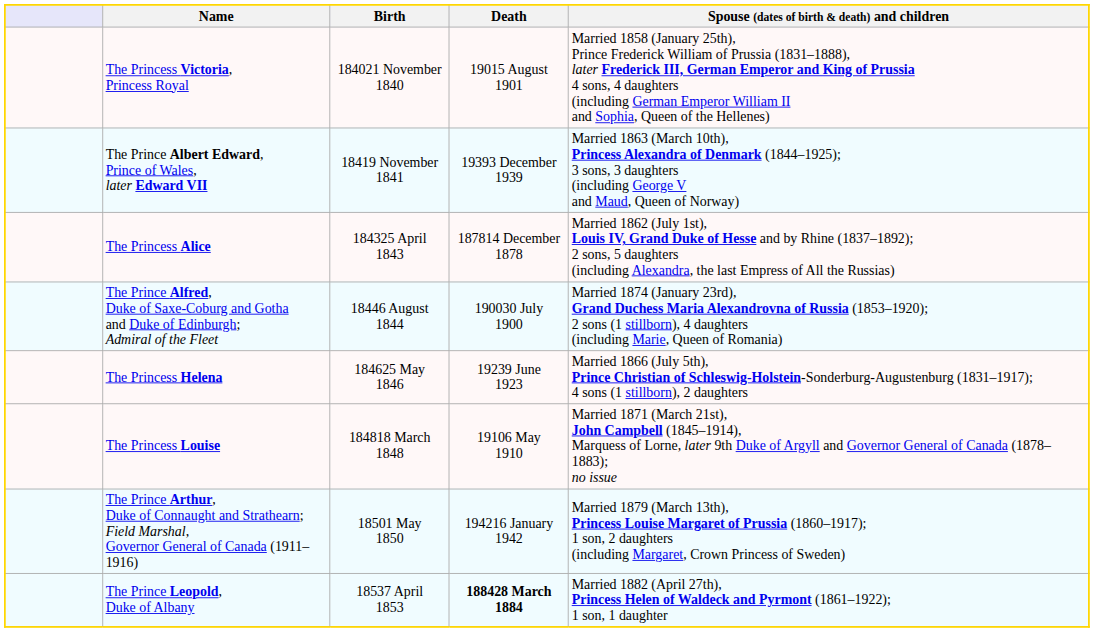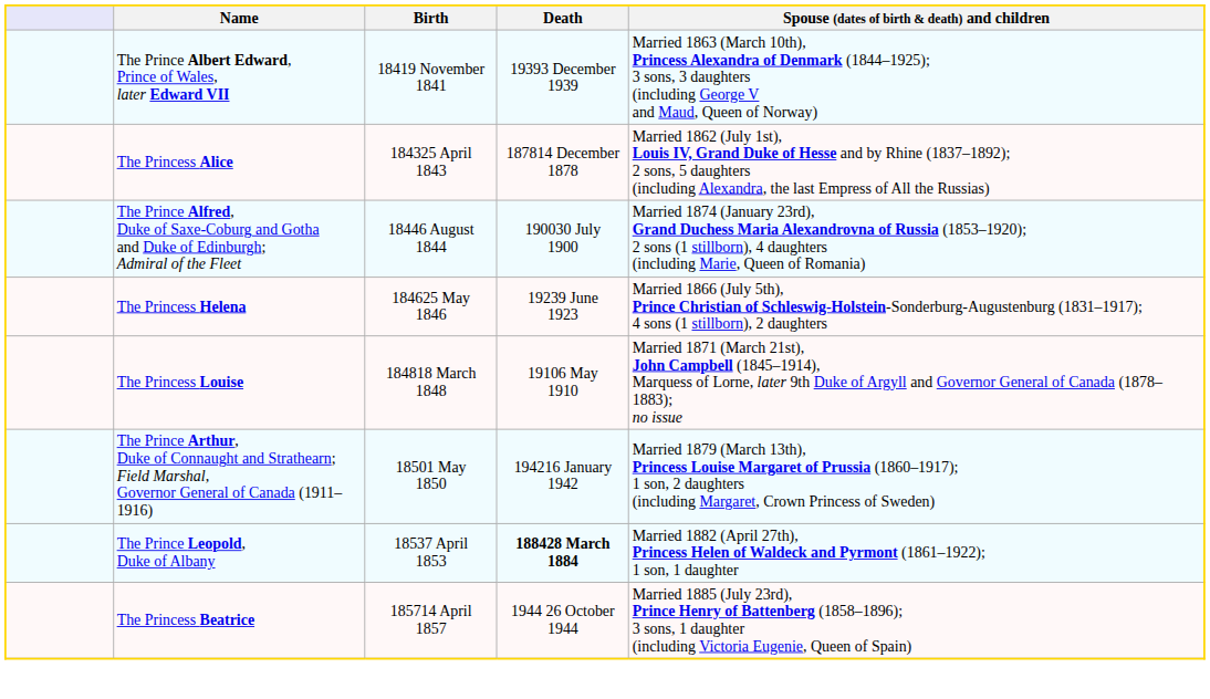- row: The Princess Victoria, Princess Royal | 184021 November 1840 | 19015 August 1901 | Married 1858 (January 25th), Prince Frederick William of Prussia (1831–1888), later Frederick III, German Emperor and King of Prussia 4 sons, 4 daughters (including German Emperor William II and Sophia, Queen of the Hellenes)
+ row: The Princess Beatrice | 185714 April 1857 | 1944 26 October 1944 | Married 1885 (July 23rd), Prince Henry of Battenberg (1858–1896); 3 sons, 1 daughter (including Victoria Eugenie, Queen of Spain)
